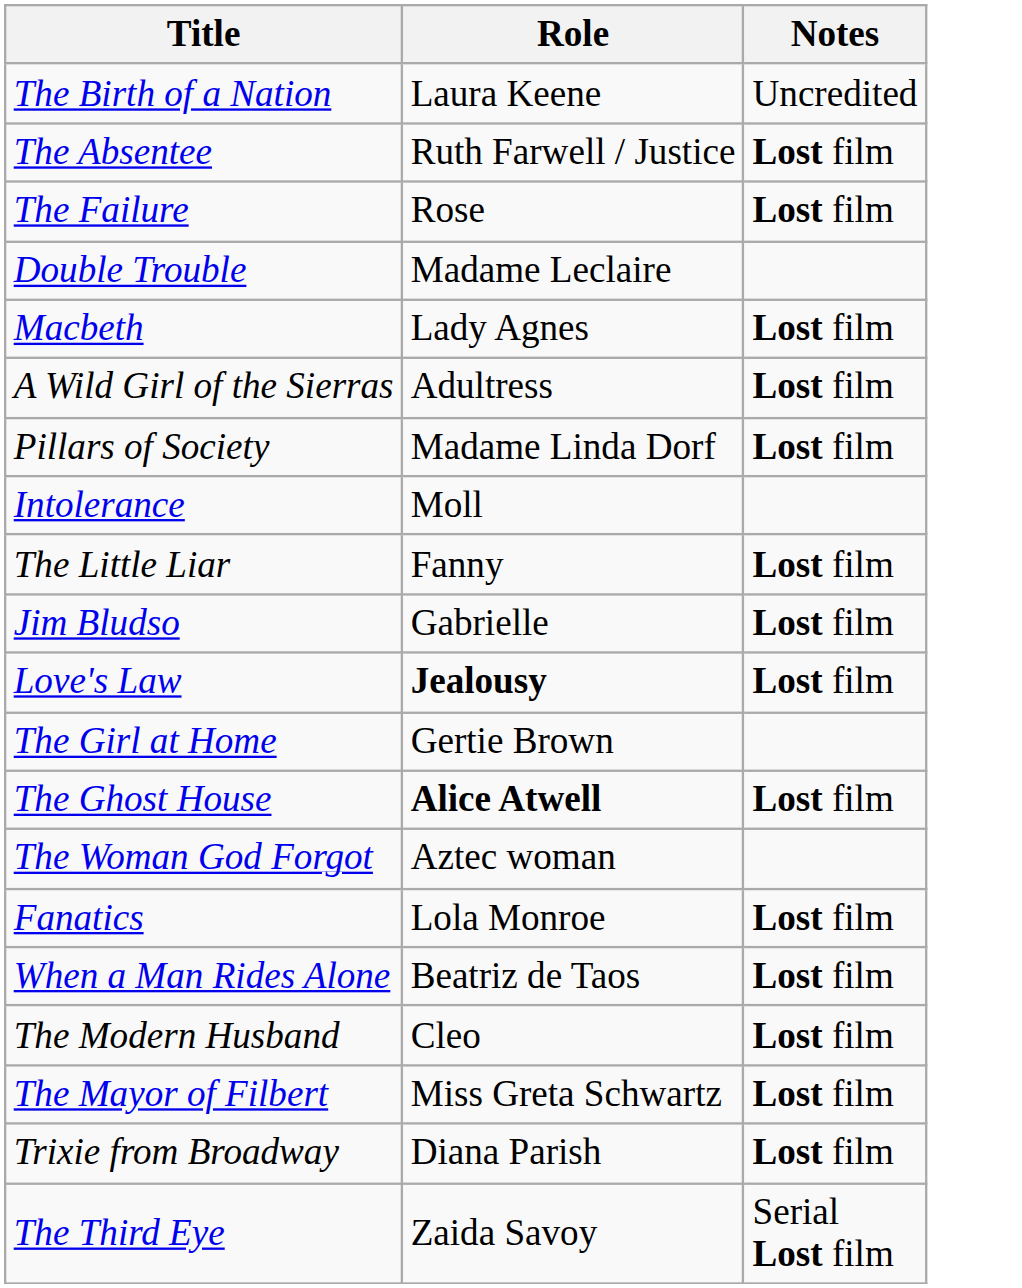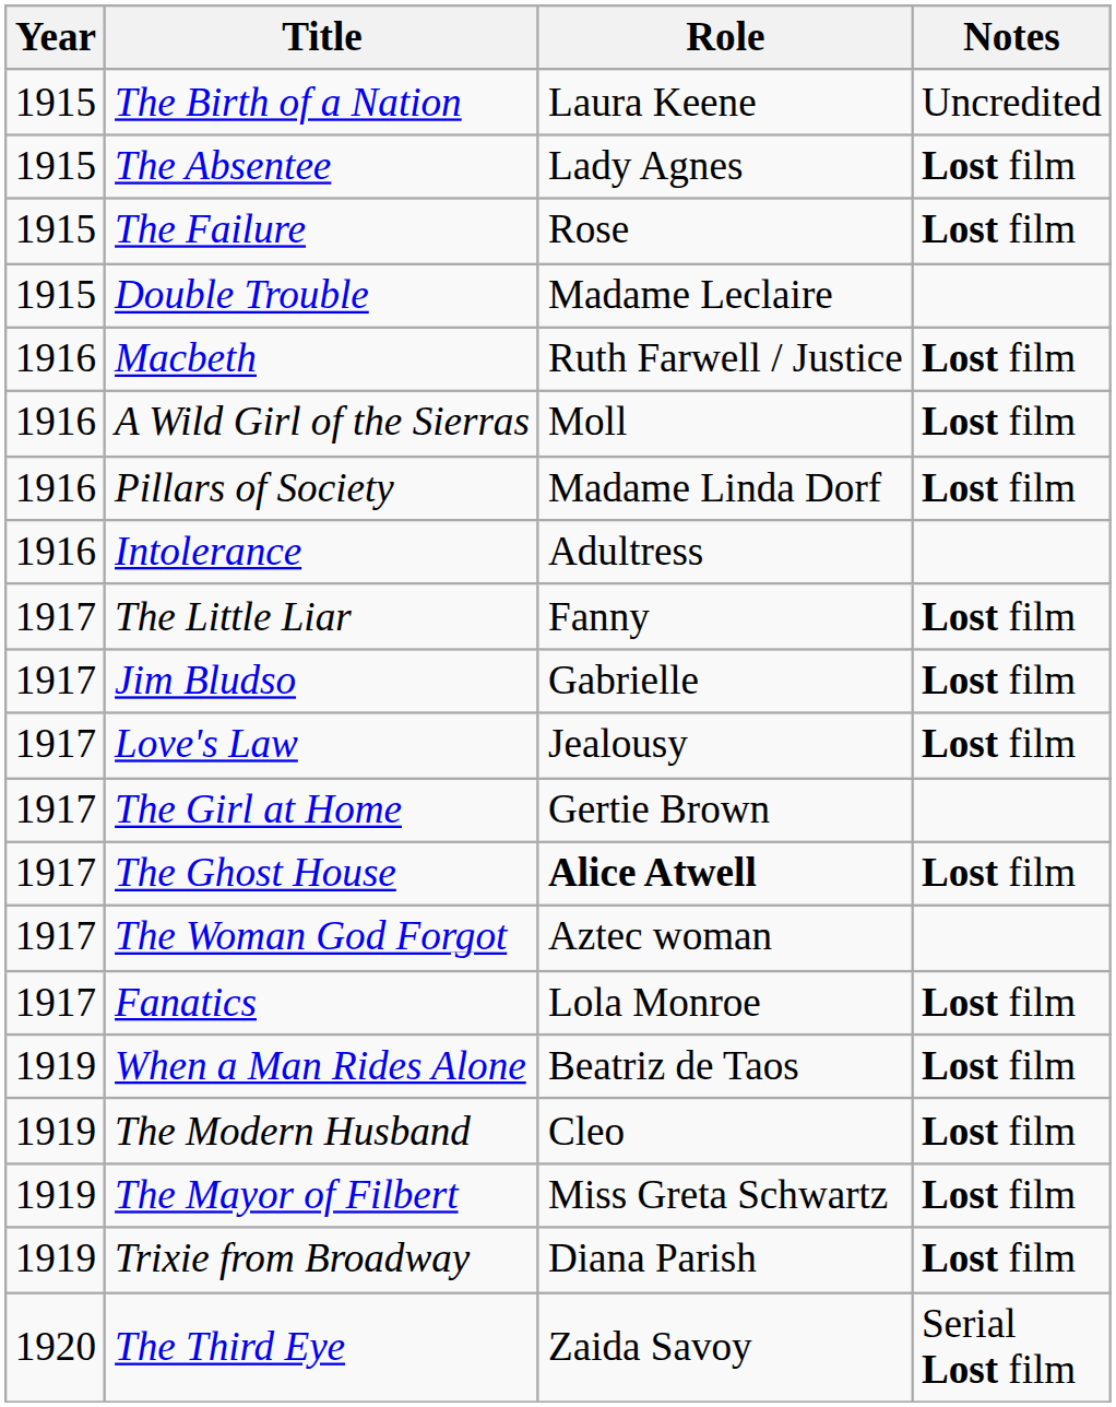+ column: Year | 1915 | 1915 | 1915 | 1915 | 1916 | 1916 | 1916 | 1916 | 1917 | 1917 | 1917 | 1917 | 1917 | 1917 | 1917 | 1919 | 1919 | 1919 | 1919 | 1920
The Absentee | Role: Ruth Farwell / Justice -> Lady Agnes
Macbeth | Role: Lady Agnes -> Ruth Farwell / Justice
A Wild Girl of the Sierras | Role: Adultress -> Moll
Intolerance | Role: Moll -> Adultress
Love's Law | Role: bold -> normal
